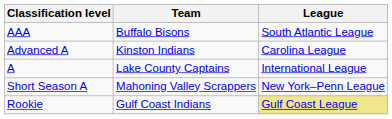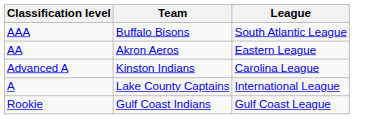+ row: AA | Akron Aeros | Eastern League
- row: Short Season A | Mahoning Valley Scrappers | New York–Penn League
Rookie | League: khaki background -> no background
